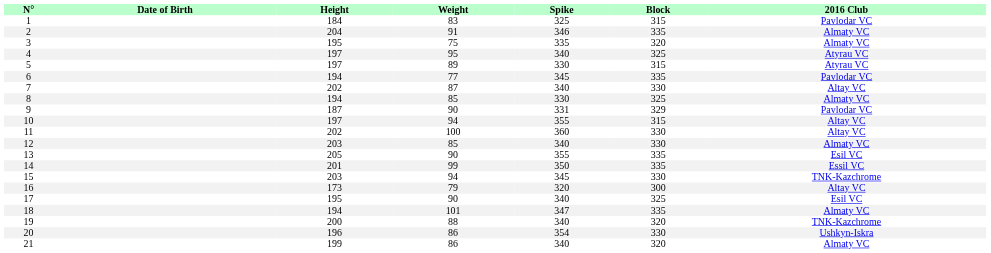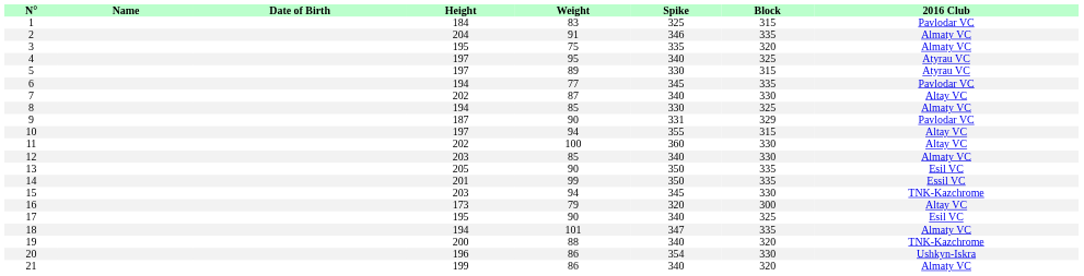+ column: Name
13 | Spike: 355 -> 350
